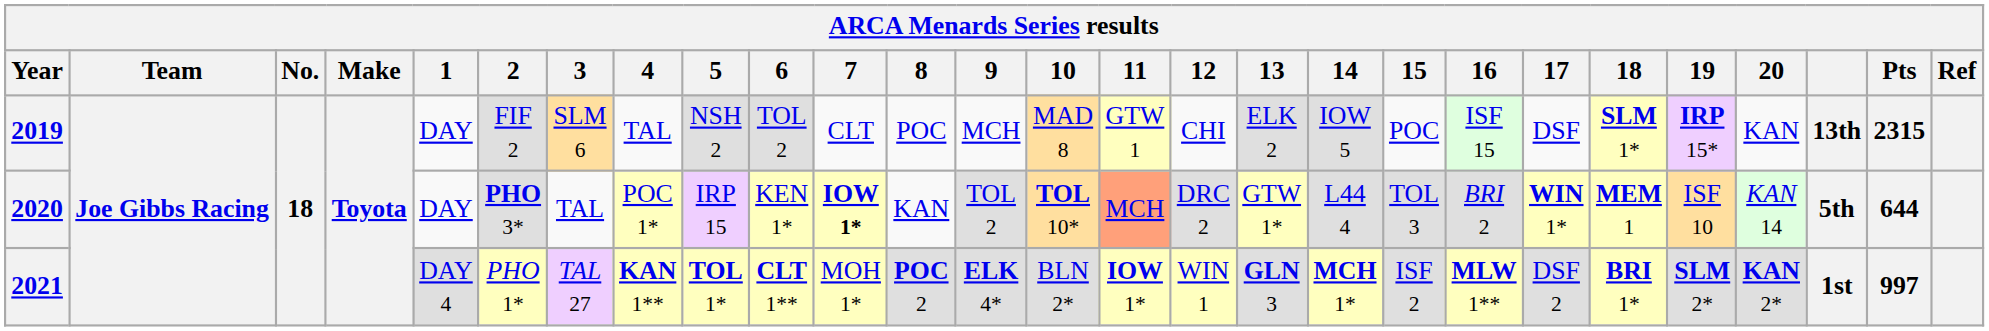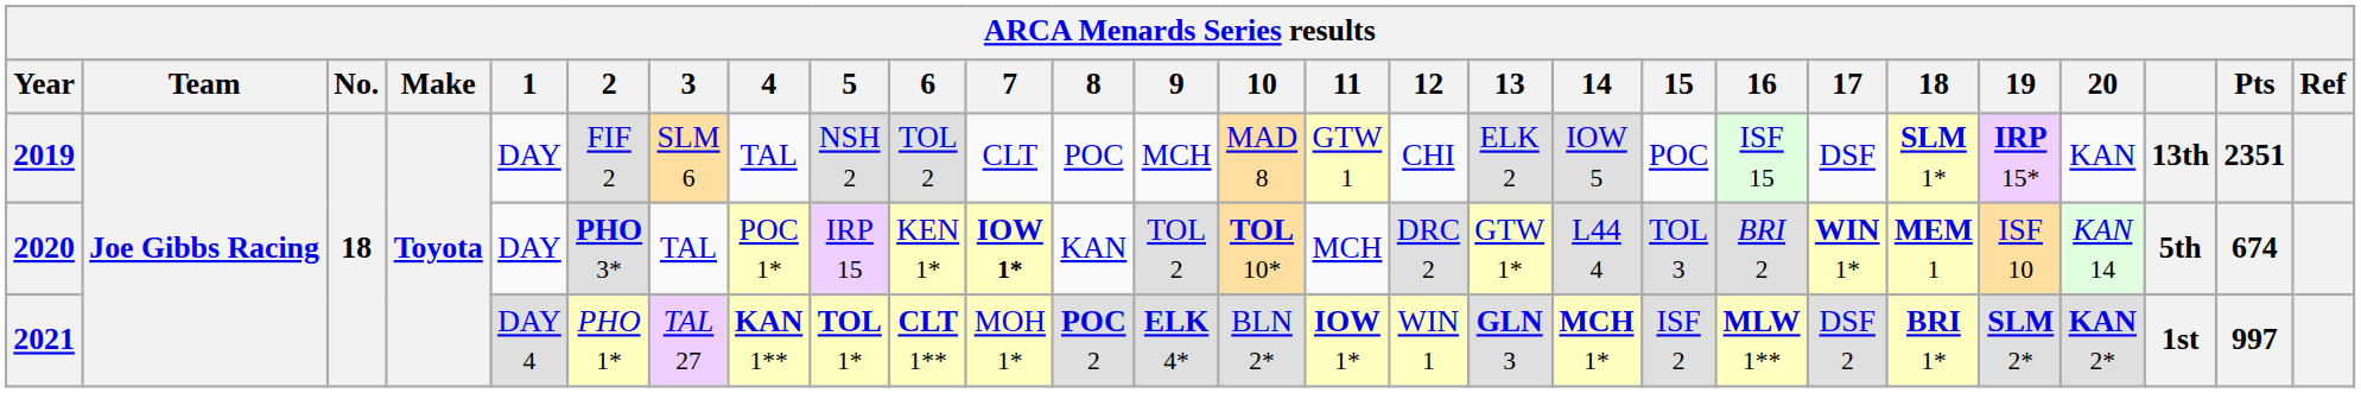2019 | Pts: 2315 -> 2351
2020 | 11: lightsalmon background -> no background
2020 | Pts: 644 -> 674
